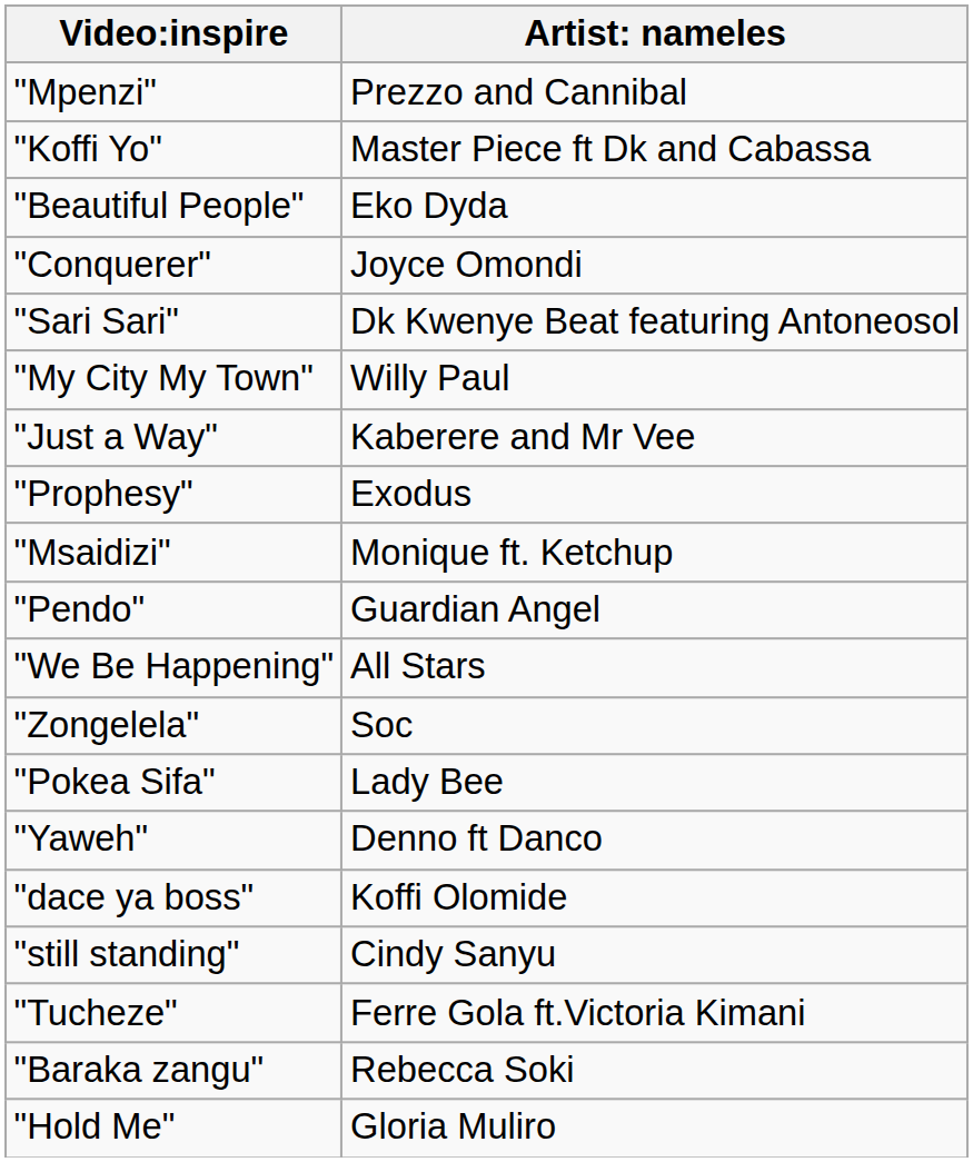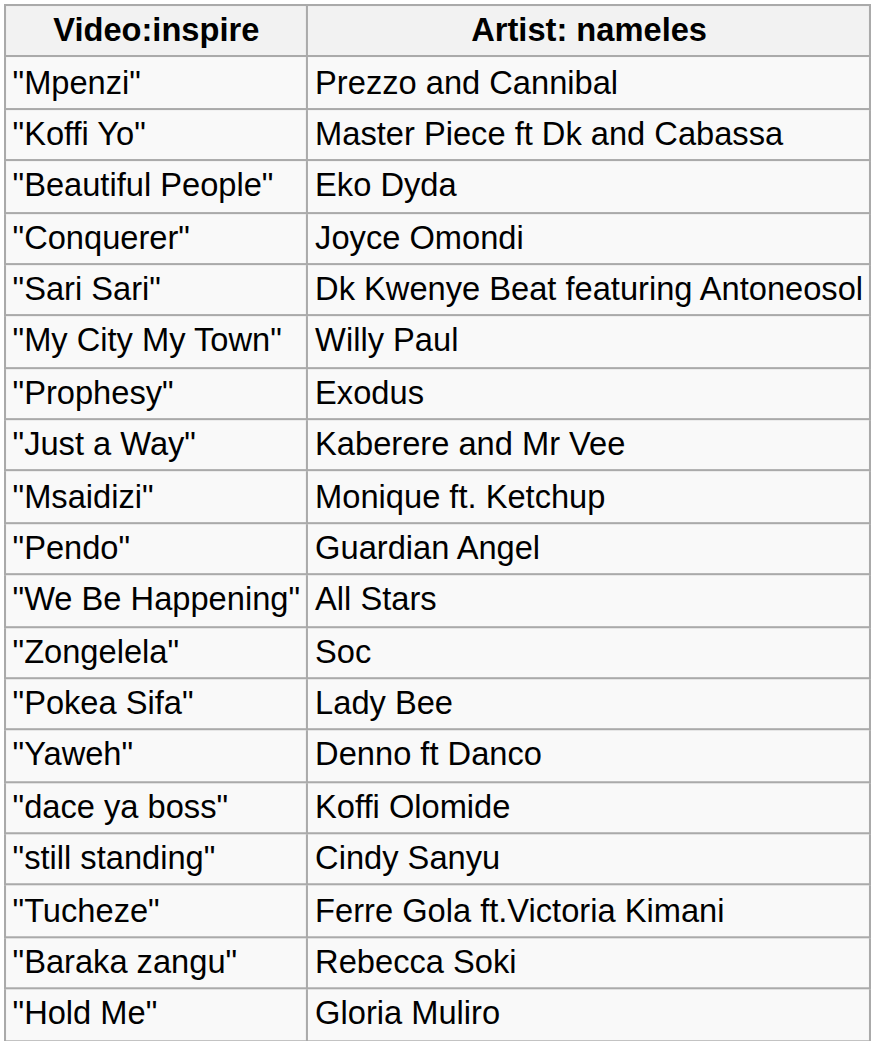rows swapped: "Prophesy" <-> "Just a Way"
